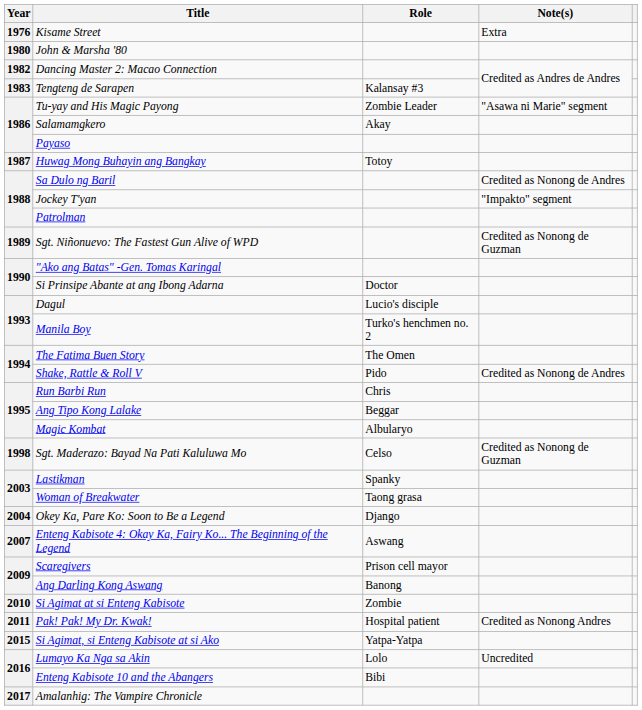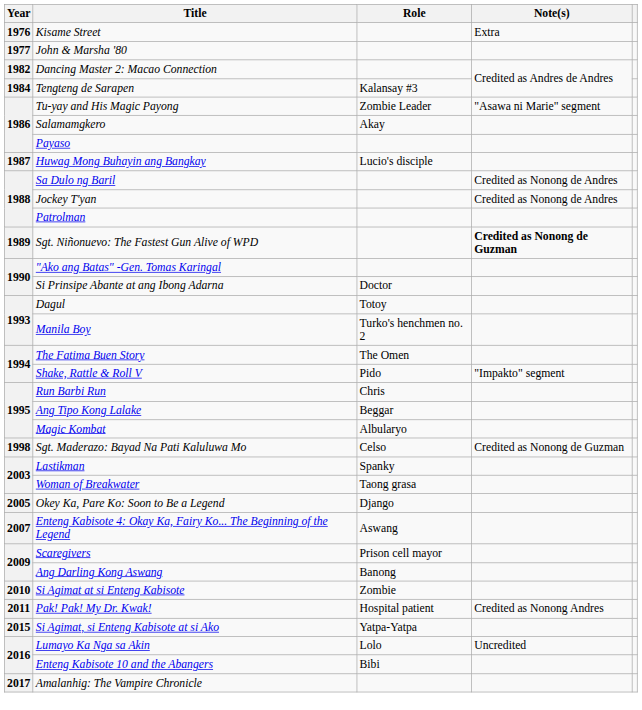John & Marsha '80 | Year: 1980 -> 1977
Tengteng de Sarapen | Year: 1983 -> 1984
Huwag Mong Buhayin ang Bangkay | Role: Totoy -> Lucio's disciple
Jockey T'yan | Note(s): "Impakto" segment -> Credited as Nonong de Andres
Sgt. Niñonuevo: The Fastest Gun Alive of WPD | Note(s): normal -> bold
Dagul | Role: Lucio's disciple -> Totoy
Shake, Rattle & Roll V | Note(s): Credited as Nonong de Andres -> "Impakto" segment
Okey Ka, Pare Ko: Soon to Be a Legend | Year: 2004 -> 2005
